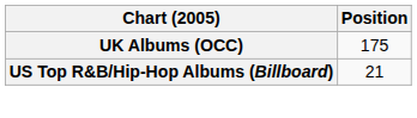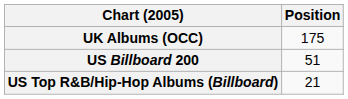+ row: US Billboard 200 | 51
